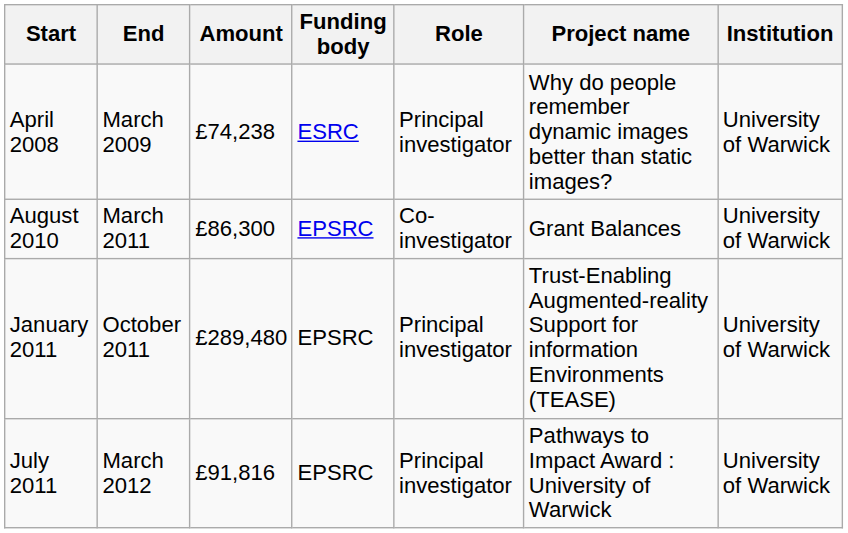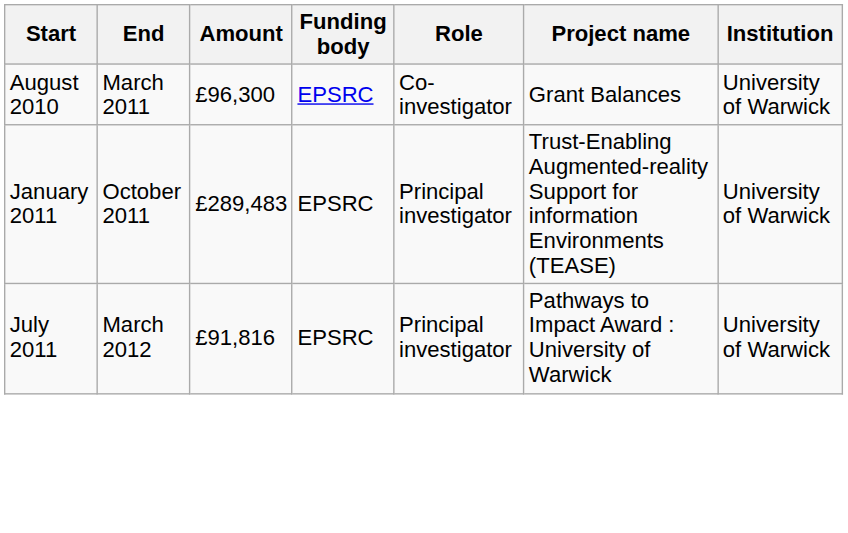- row: April 2008 | March 2009 | £74,238 | ESRC | Principal investigator | Why do people remember dynamic images better than static images? | University of Warwick
August 2010 | Amount: £86,300 -> £96,300
January 2011 | Amount: £289,480 -> £289,483
